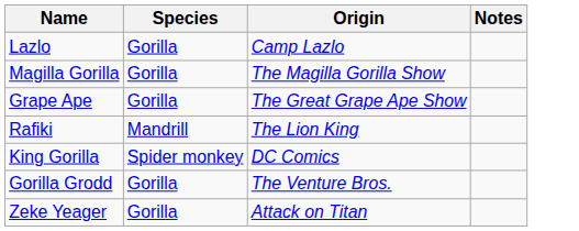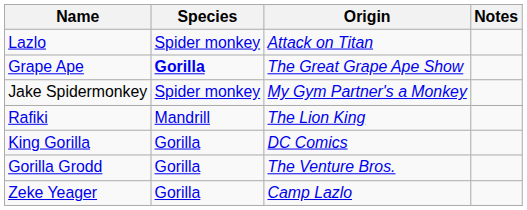Lazlo | Species: Gorilla -> Spider monkey
Lazlo | Origin: Camp Lazlo -> Attack on Titan
- row: Magilla Gorilla | Gorilla | The Magilla Gorilla Show
Grape Ape | Species: normal -> bold
+ row: Jake Spidermonkey | Spider monkey | My Gym Partner's a Monkey
King Gorilla | Species: Spider monkey -> Gorilla
Zeke Yeager | Origin: Attack on Titan -> Camp Lazlo
